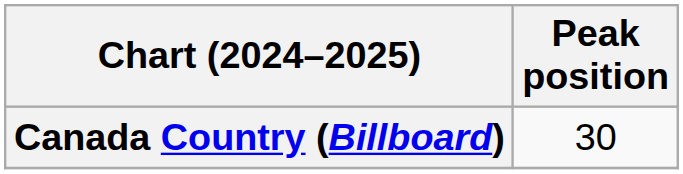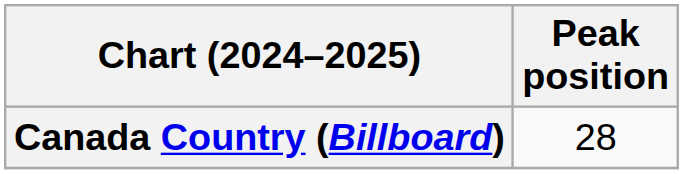Canada Country (Billboard) | Peak position: 30 -> 28
